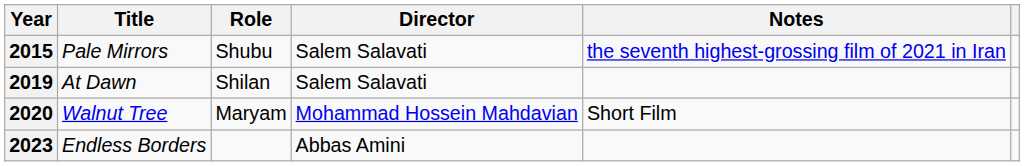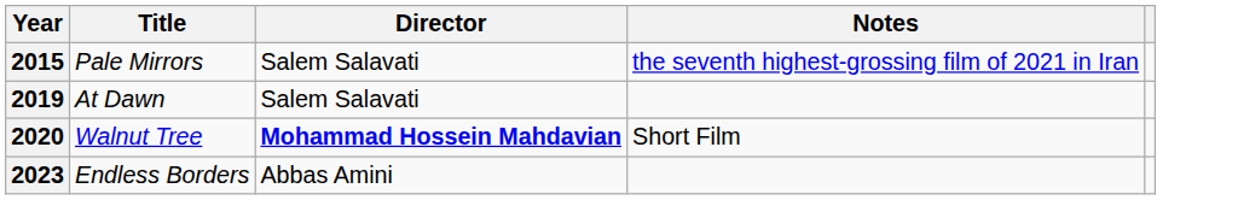- column: Role | Shubu | Shilan | Maryam
2020 | Director: normal -> bold
